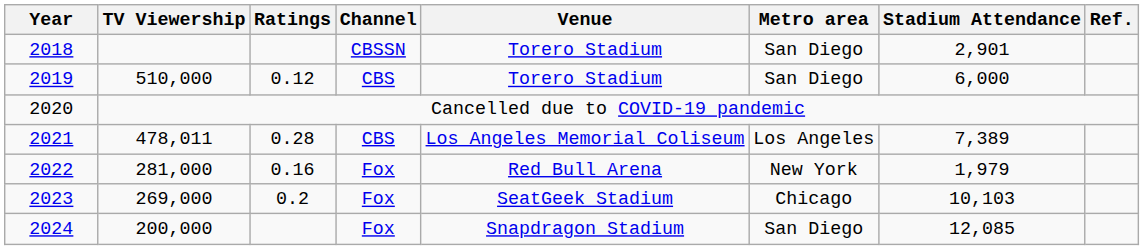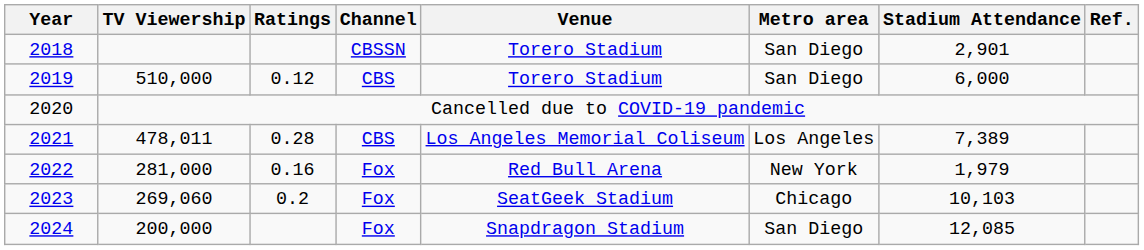2023 | TV Viewership: 269,000 -> 269,060
